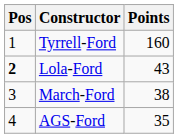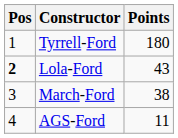Tyrrell-Ford | Points: 160 -> 180
AGS-Ford | Points: 35 -> 11
